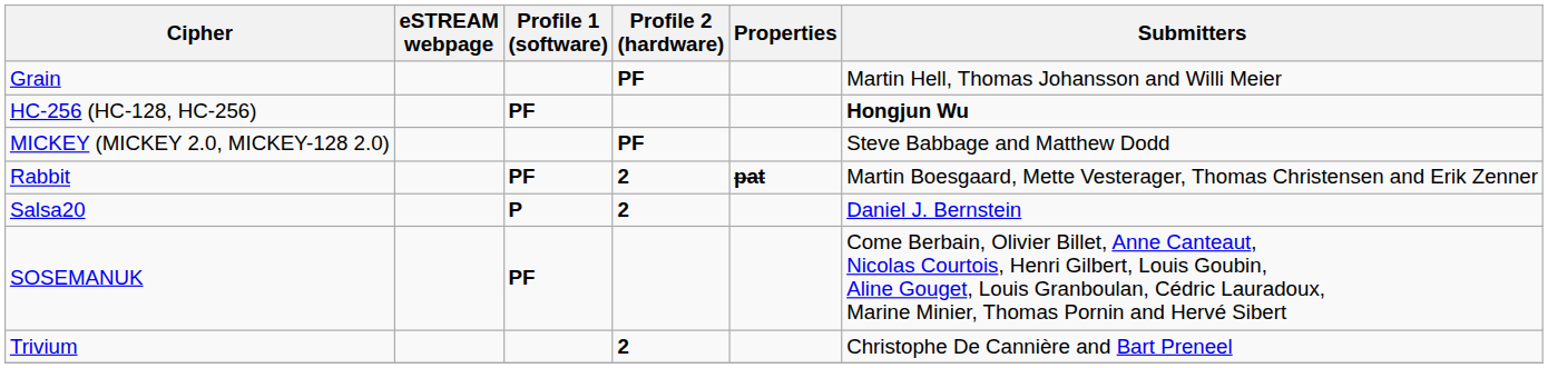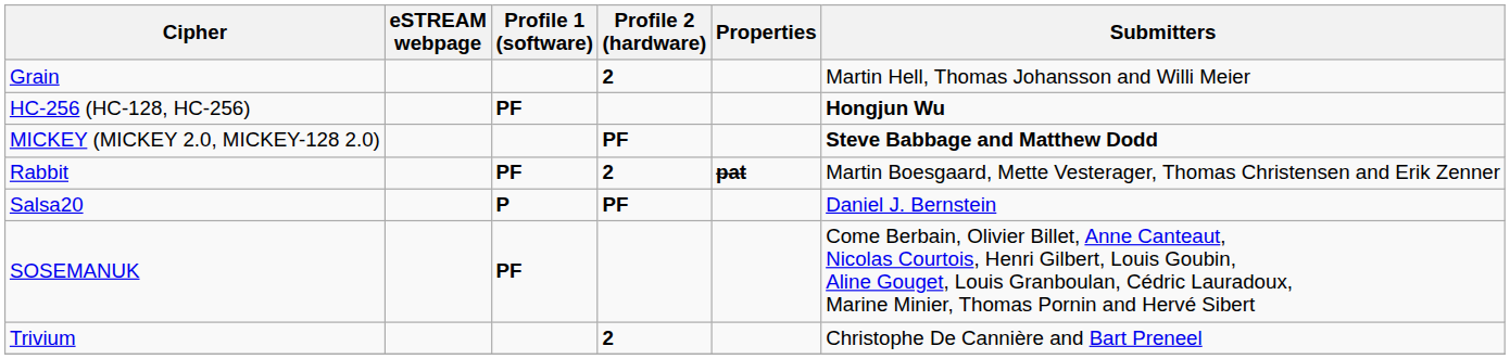Grain | Profile 2 (hardware): PF -> 2
MICKEY (MICKEY 2.0, MICKEY-128 2.0) | Submitters: normal -> bold
Salsa20 | Profile 2 (hardware): 2 -> PF
